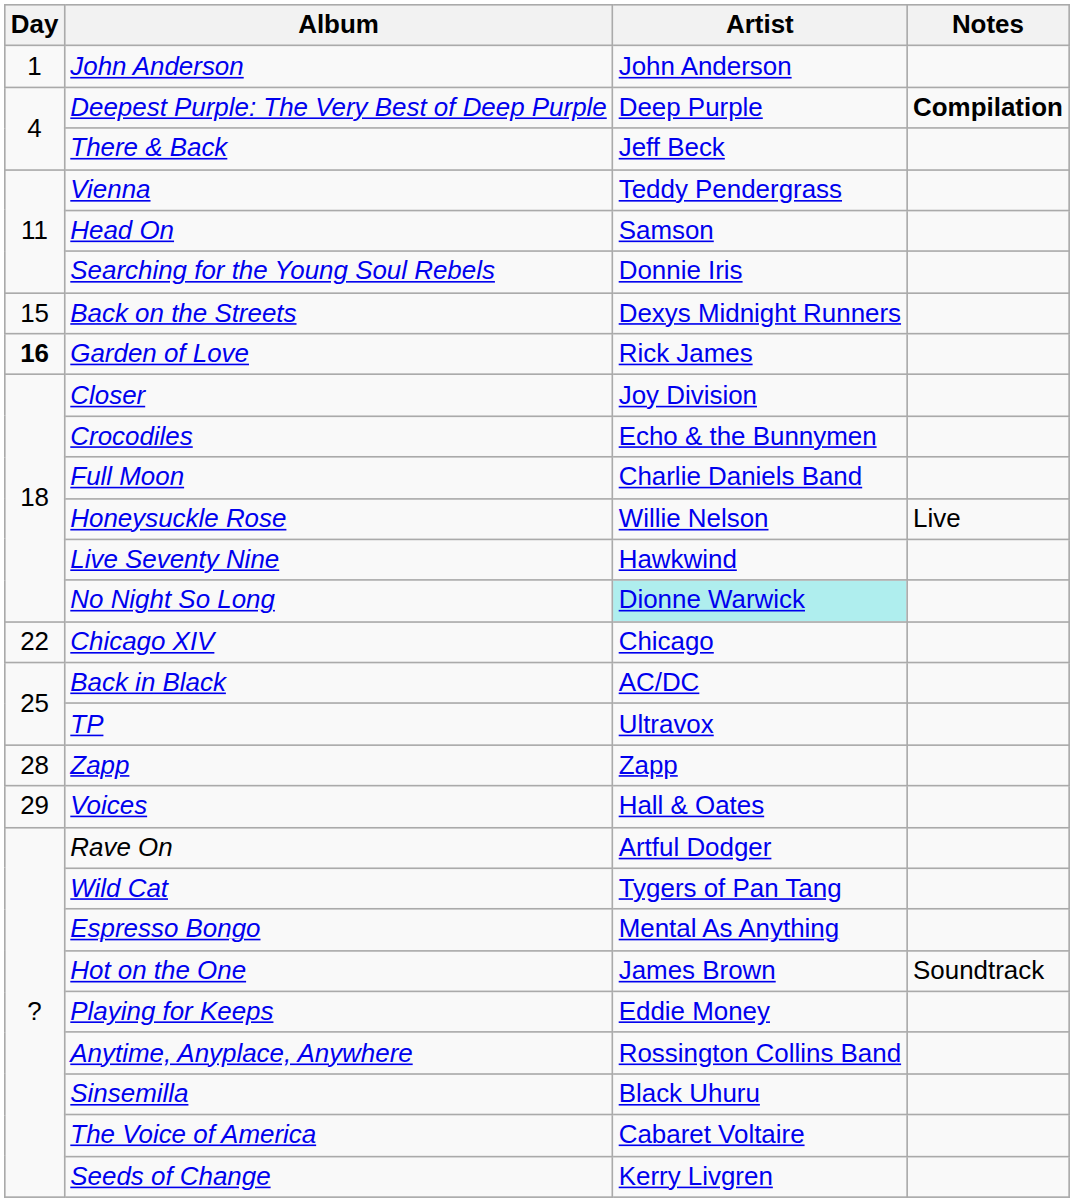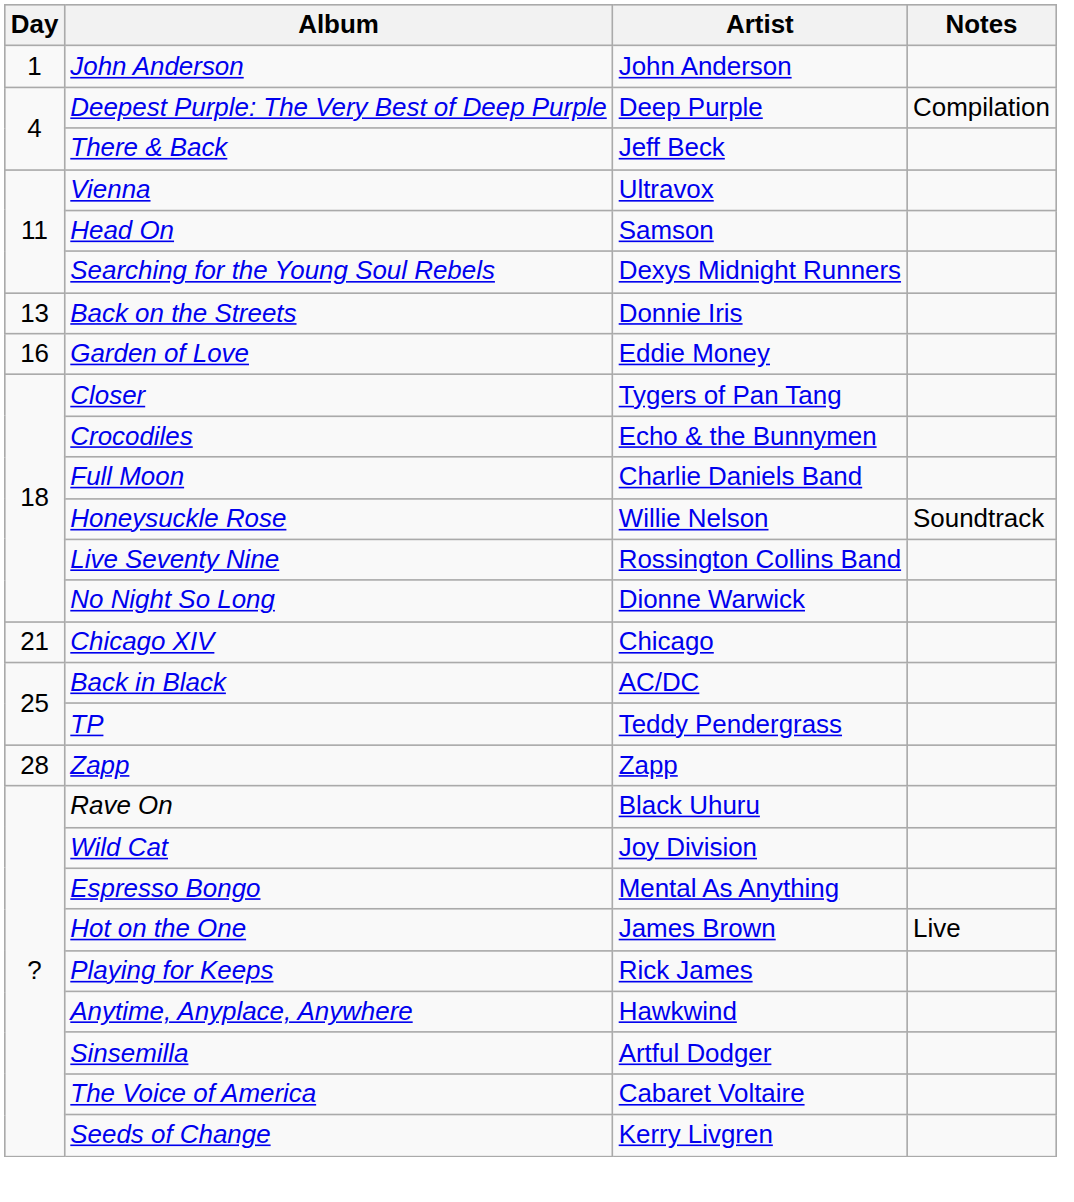Deepest Purple: The Very Best of Deep Purple | Notes: bold -> normal
Vienna | Artist: Teddy Pendergrass -> Ultravox
Searching for the Young Soul Rebels | Artist: Donnie Iris -> Dexys Midnight Runners
Back on the Streets | Day: 15 -> 13
Back on the Streets | Artist: Dexys Midnight Runners -> Donnie Iris
Garden of Love | Day: bold -> normal
Garden of Love | Artist: Rick James -> Eddie Money
Closer | Artist: Joy Division -> Tygers of Pan Tang
Honeysuckle Rose | Notes: Live -> Soundtrack
Live Seventy Nine | Artist: Hawkwind -> Rossington Collins Band
No Night So Long | Artist: paleturquoise background -> no background
Chicago XIV | Day: 22 -> 21
TP | Artist: Ultravox -> Teddy Pendergrass
- row: 29 | Voices | Hall & Oates
Rave On | Artist: Artful Dodger -> Black Uhuru
Wild Cat | Artist: Tygers of Pan Tang -> Joy Division
Hot on the One | Notes: Soundtrack -> Live
Playing for Keeps | Artist: Eddie Money -> Rick James
Anytime, Anyplace, Anywhere | Artist: Rossington Collins Band -> Hawkwind
Sinsemilla | Artist: Black Uhuru -> Artful Dodger
